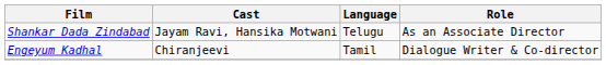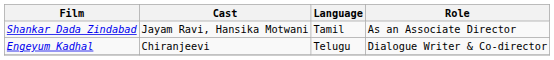Shankar Dada Zindabad | Language: Telugu -> Tamil
Engeyum Kadhal | Language: Tamil -> Telugu
